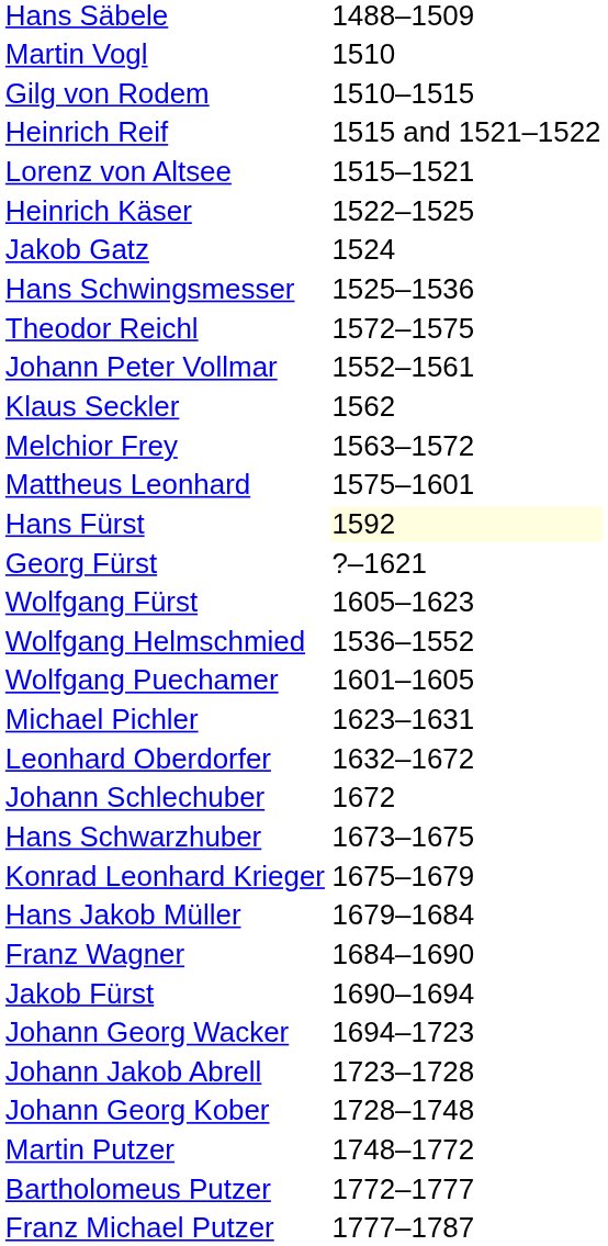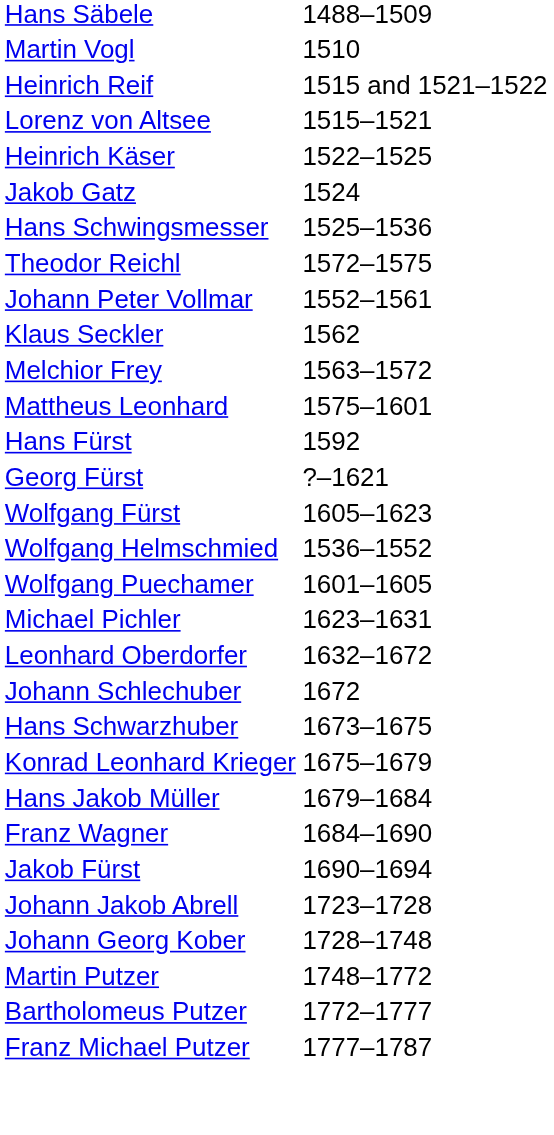- row: Gilg von Rodem | 1510–1515
Hans Fürst | column 2: lightyellow background -> no background
- row: Johann Georg Wacker | 1694–1723
